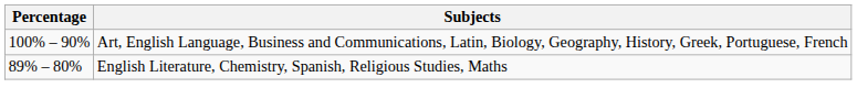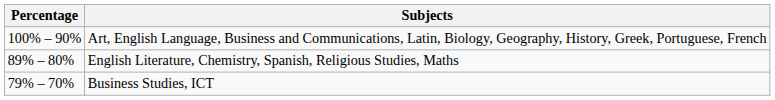+ row: 79% – 70% | Business Studies, ICT
